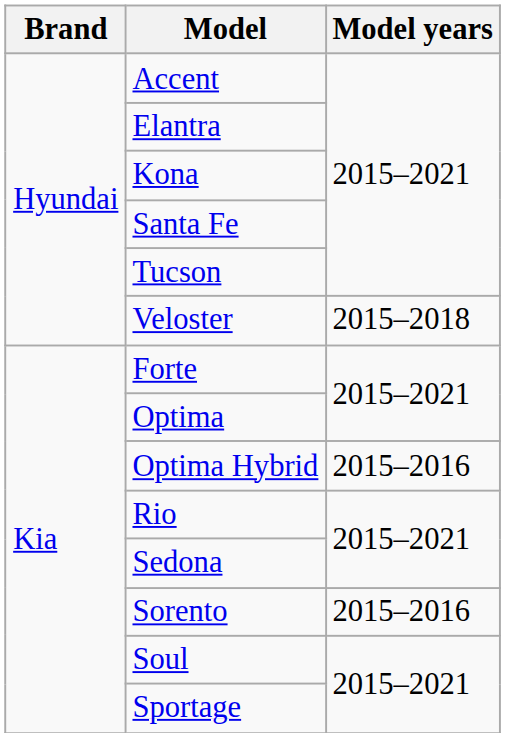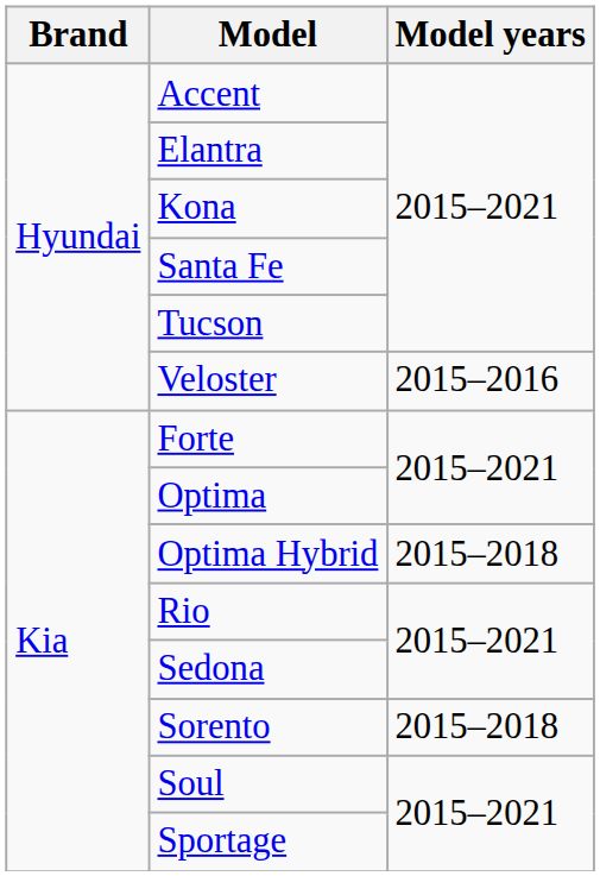Veloster | Model years: 2015–2018 -> 2015–2016
Optima Hybrid | Model years: 2015–2016 -> 2015–2018
Sorento | Model years: 2015–2016 -> 2015–2018
